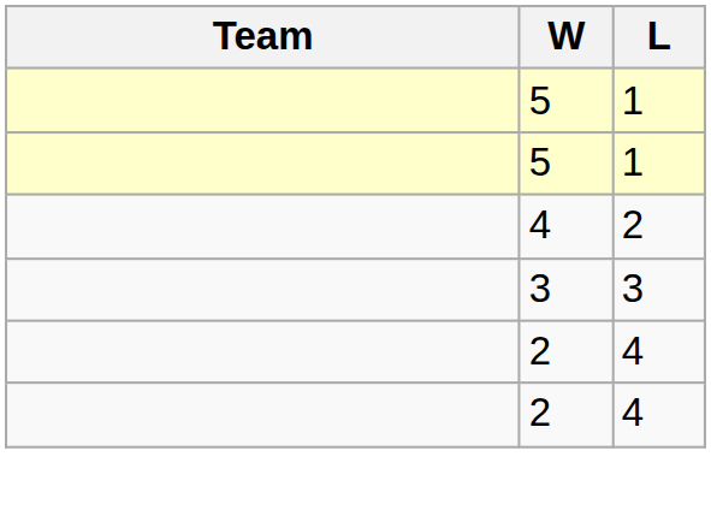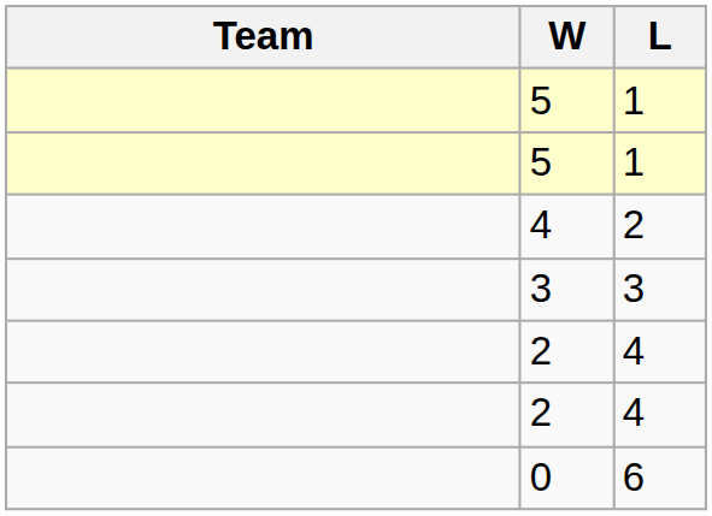+ row: 0 | 6
